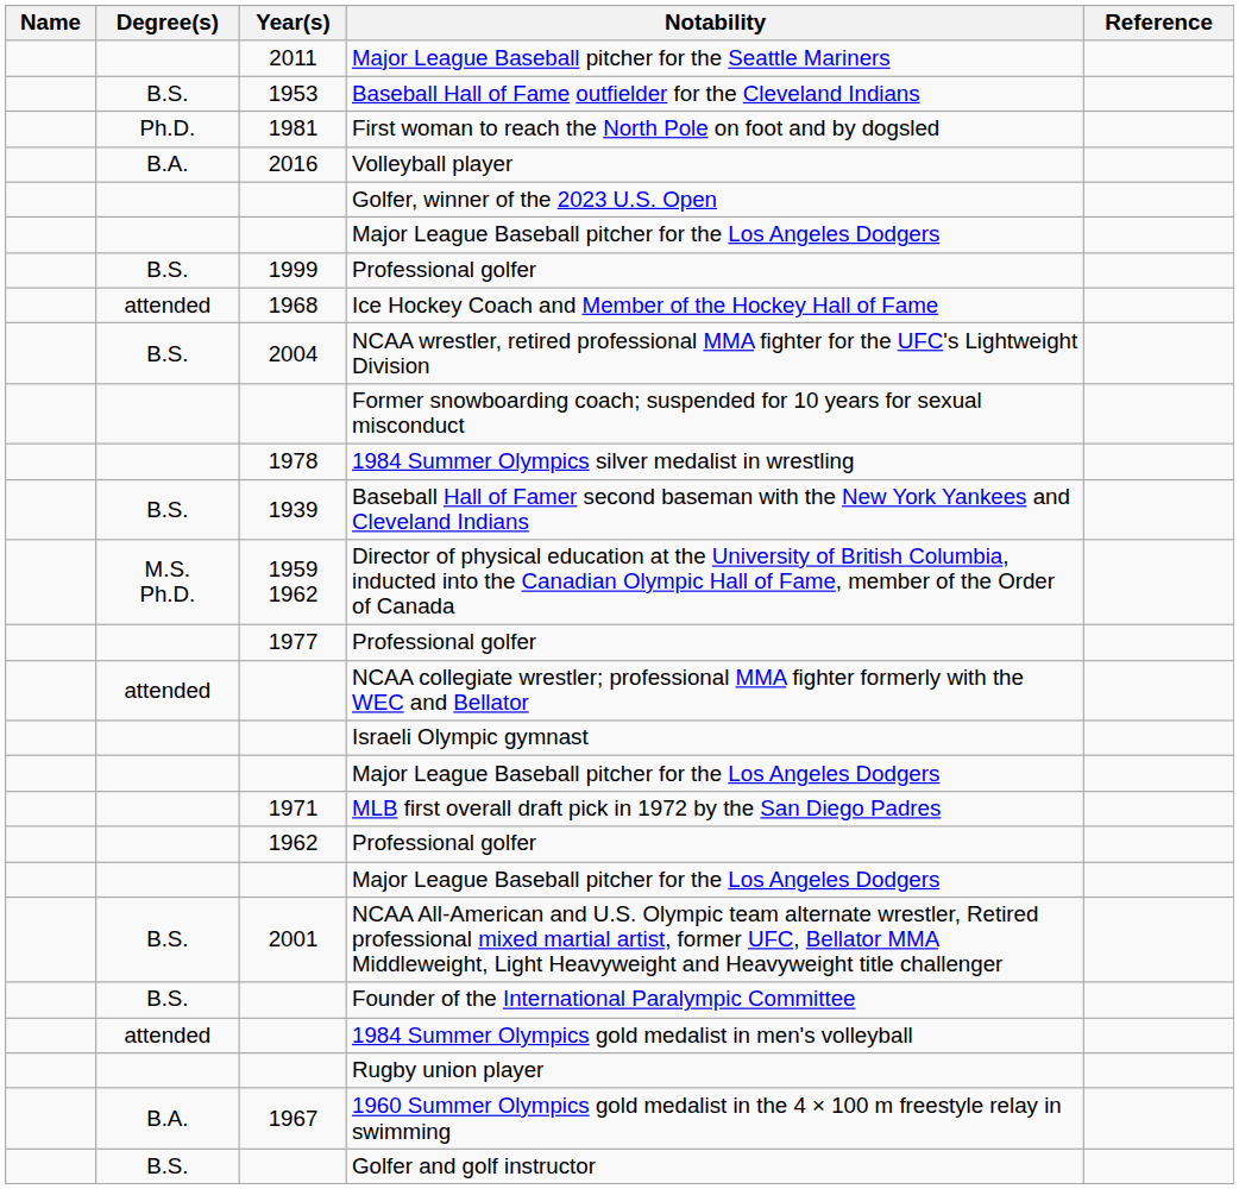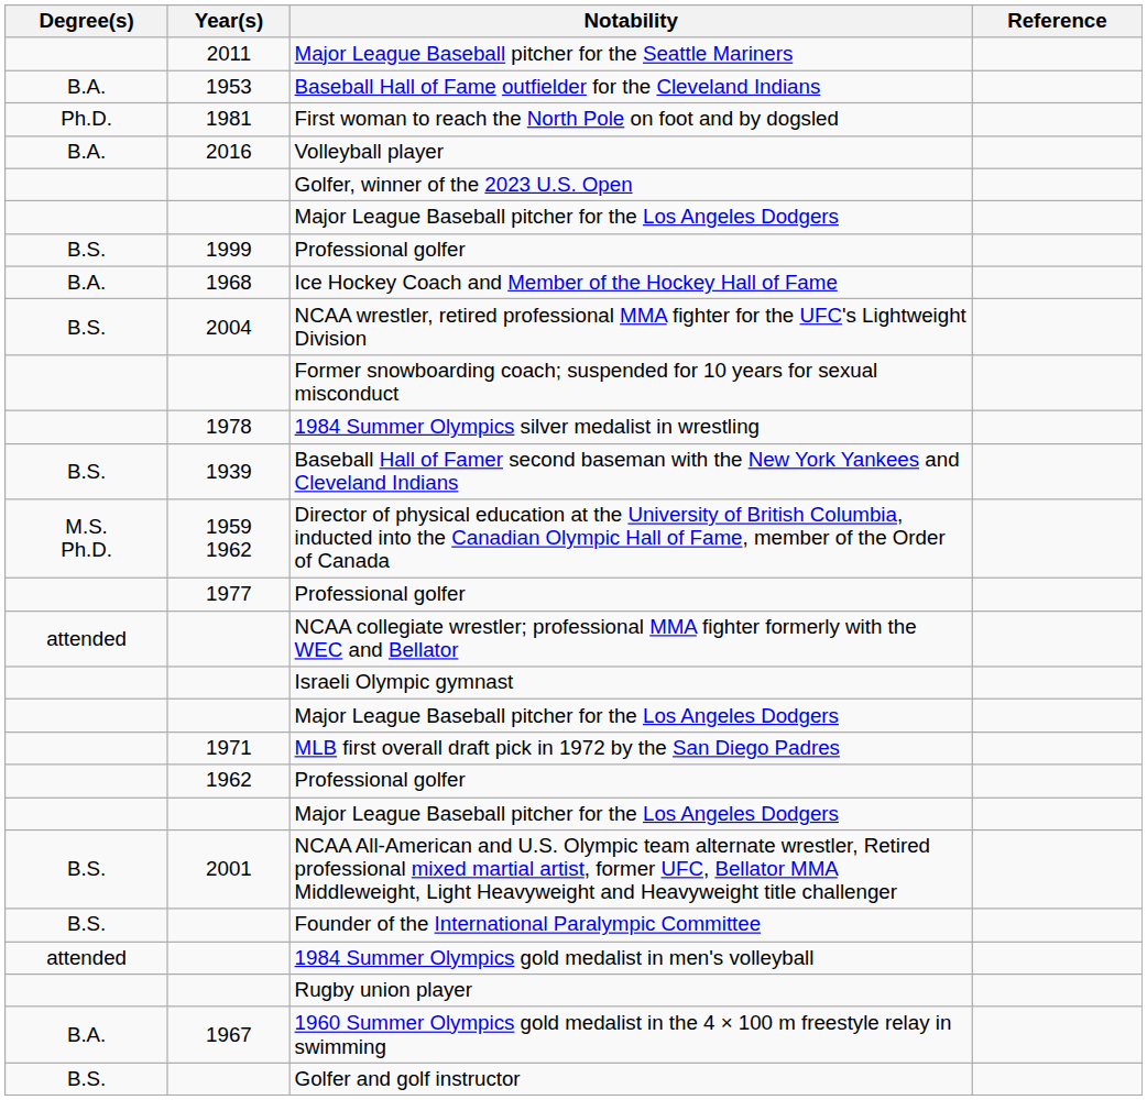- column: Name
Baseball Hall of Fame outfielder for the Cleveland Indians | Degree(s): B.S. -> B.A.
Ice Hockey Coach and Member of the Hockey Hall of Fame | Degree(s): attended -> B.A.
